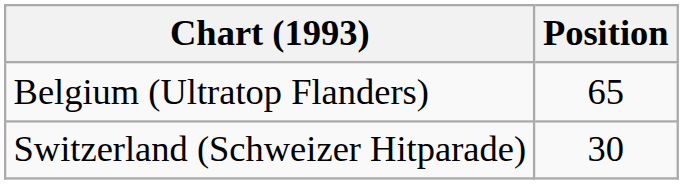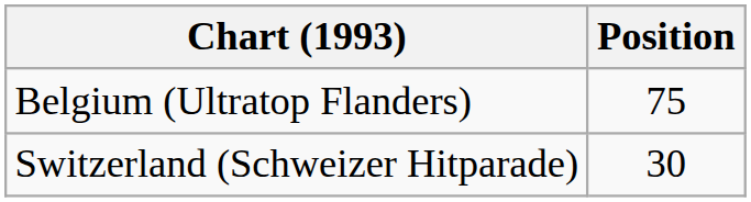Belgium (Ultratop Flanders) | Position: 65 -> 75
